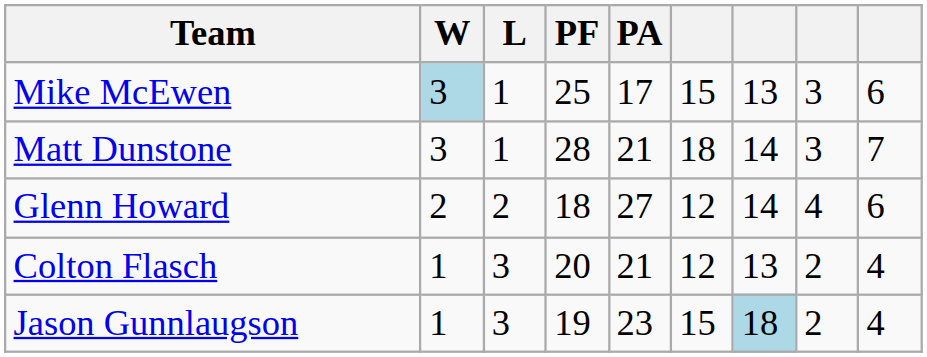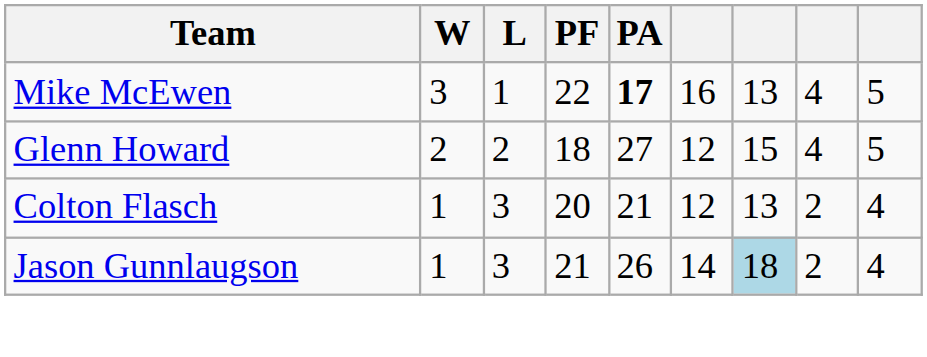Mike McEwen | W: lightblue background -> no background
Mike McEwen | PF: 25 -> 22
Mike McEwen | PA: normal -> bold
Mike McEwen | column 6: 15 -> 16
Mike McEwen | column 8: 3 -> 4
Mike McEwen | column 9: 6 -> 5
- row: Matt Dunstone | 3 | 1 | 28 | 21 | 18 | 14 | 3 | 7
Glenn Howard | column 7: 14 -> 15
Glenn Howard | column 9: 6 -> 5
Jason Gunnlaugson | PF: 19 -> 21
Jason Gunnlaugson | PA: 23 -> 26
Jason Gunnlaugson | column 6: 15 -> 14
